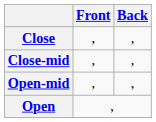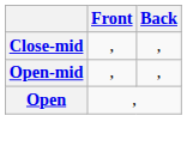- row: Close | , | ,
